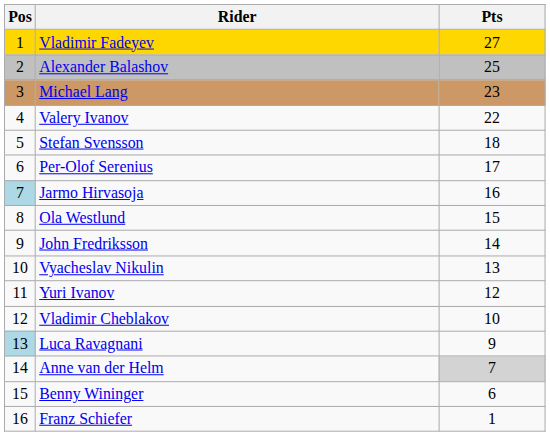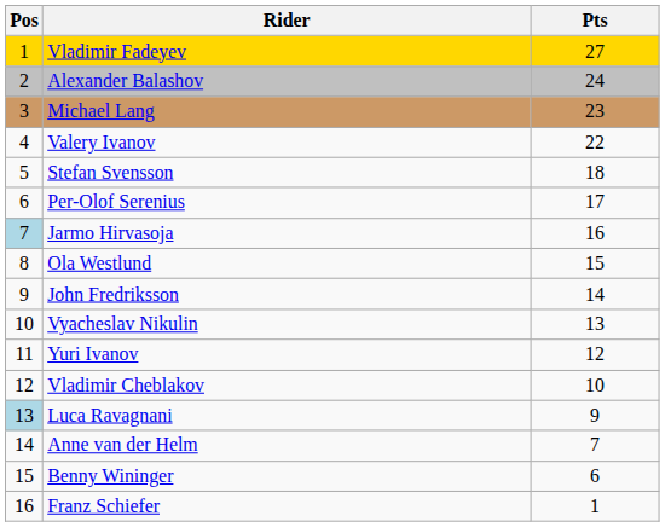Alexander Balashov | Pts: 25 -> 24
Anne van der Helm | Pts: lightgrey background -> no background
